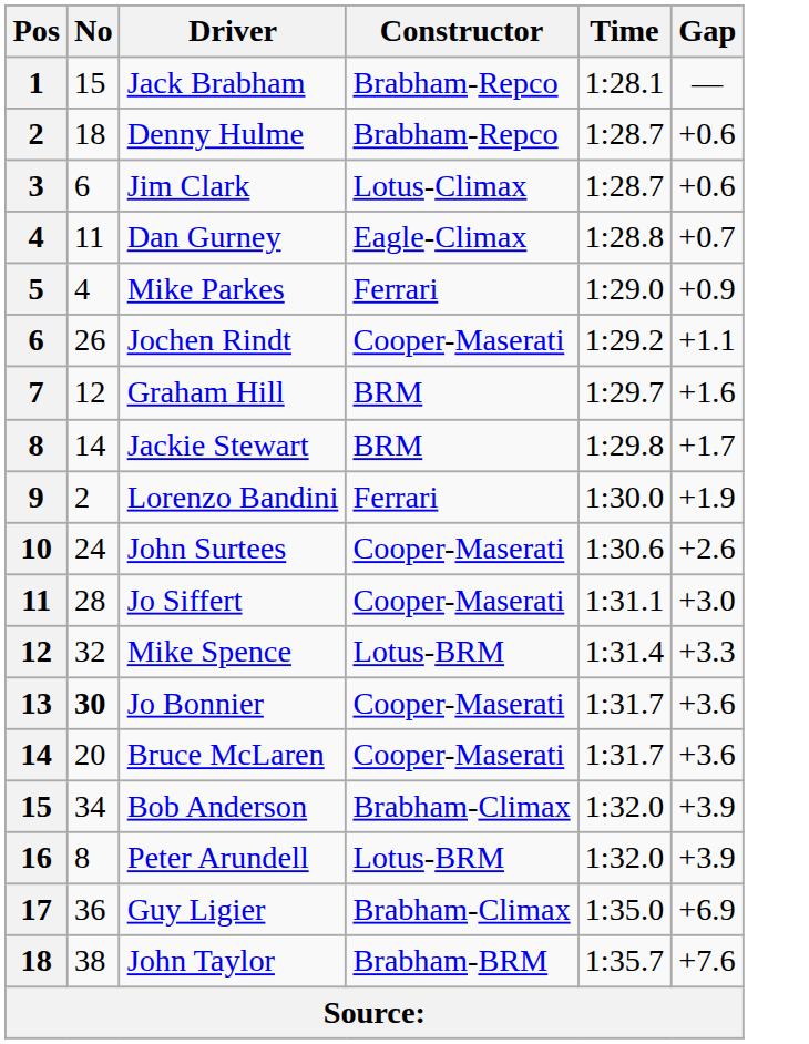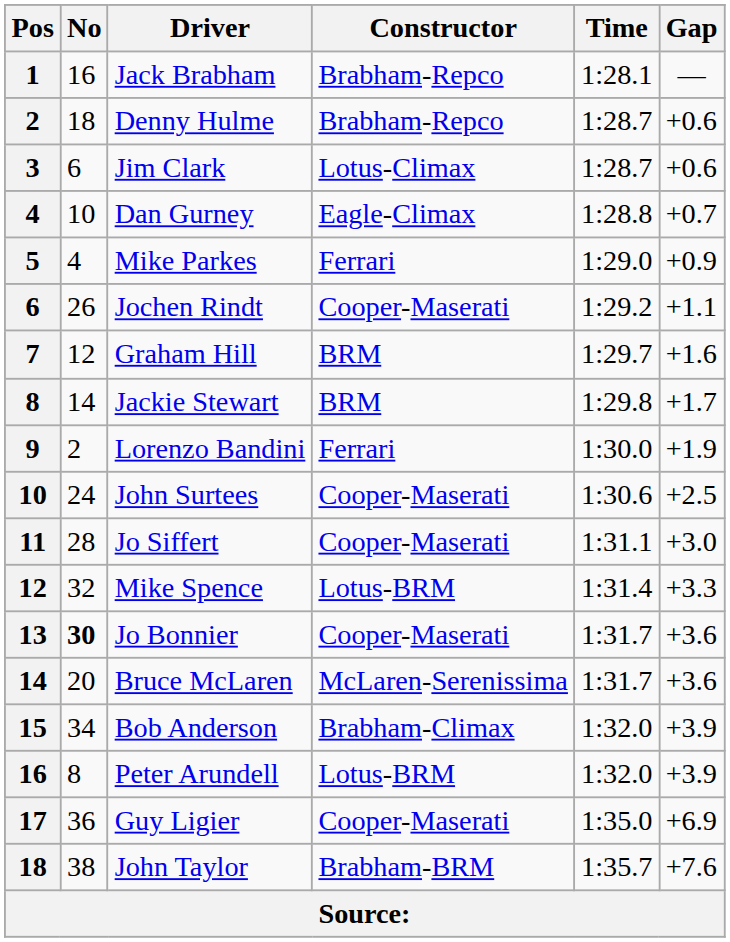Jack Brabham | No: 15 -> 16
Dan Gurney | No: 11 -> 10
John Surtees | Gap: +2.6 -> +2.5
Bruce McLaren | Constructor: Cooper-Maserati -> McLaren-Serenissima
Guy Ligier | Constructor: Brabham-Climax -> Cooper-Maserati
